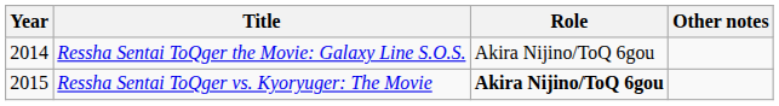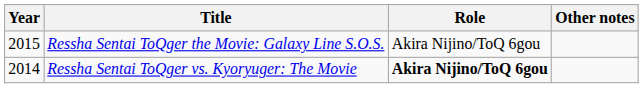Ressha Sentai ToQger the Movie: Galaxy Line S.O.S. | Year: 2014 -> 2015
Ressha Sentai ToQger vs. Kyoryuger: The Movie | Year: 2015 -> 2014
